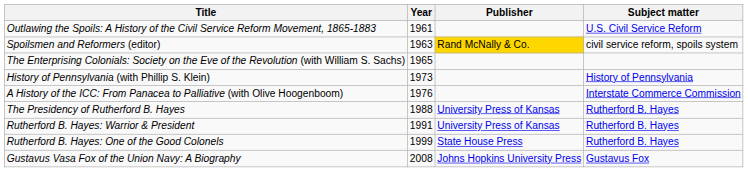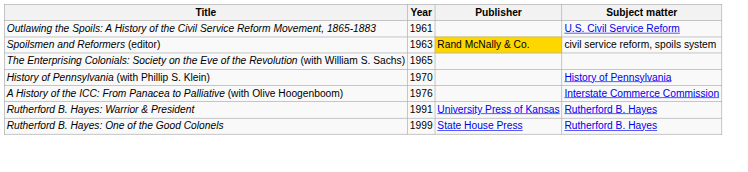History of Pennsylvania (with Phillip S. Klein) | Year: 1973 -> 1970
- row: The Presidency of Rutherford B. Hayes | 1988 | University Press of Kansas | Rutherford B. Hayes
- row: Gustavus Vasa Fox of the Union Navy: A Biography | 2008 | Johns Hopkins University Press | Gustavus Fox
